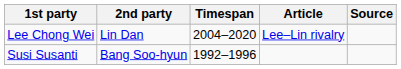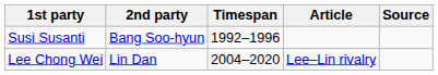rows swapped: Susi Susanti <-> Lee Chong Wei
